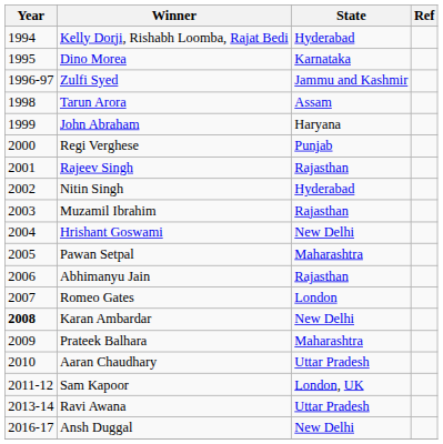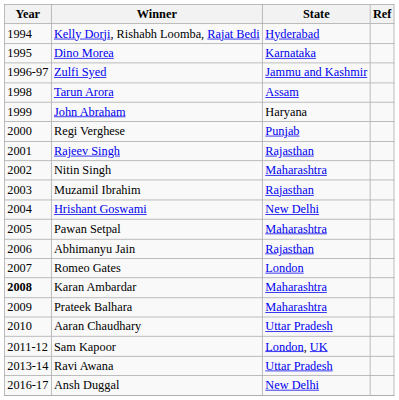Nitin Singh | State: Hyderabad -> Maharashtra
Karan Ambardar | State: New Delhi -> Maharashtra
